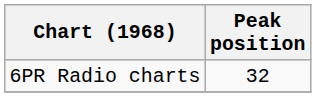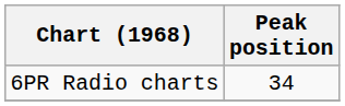6PR Radio charts | Peak position: 32 -> 34
